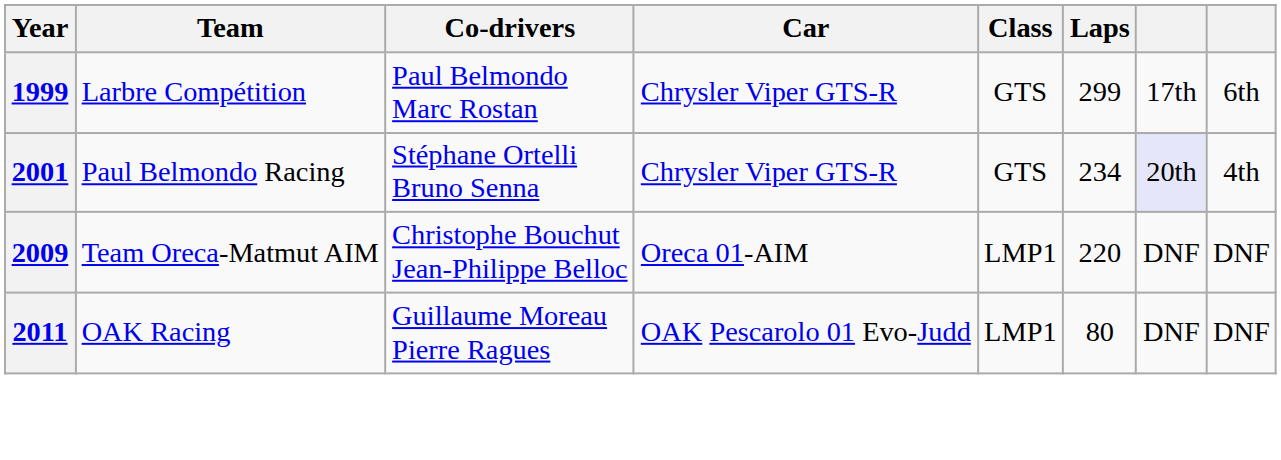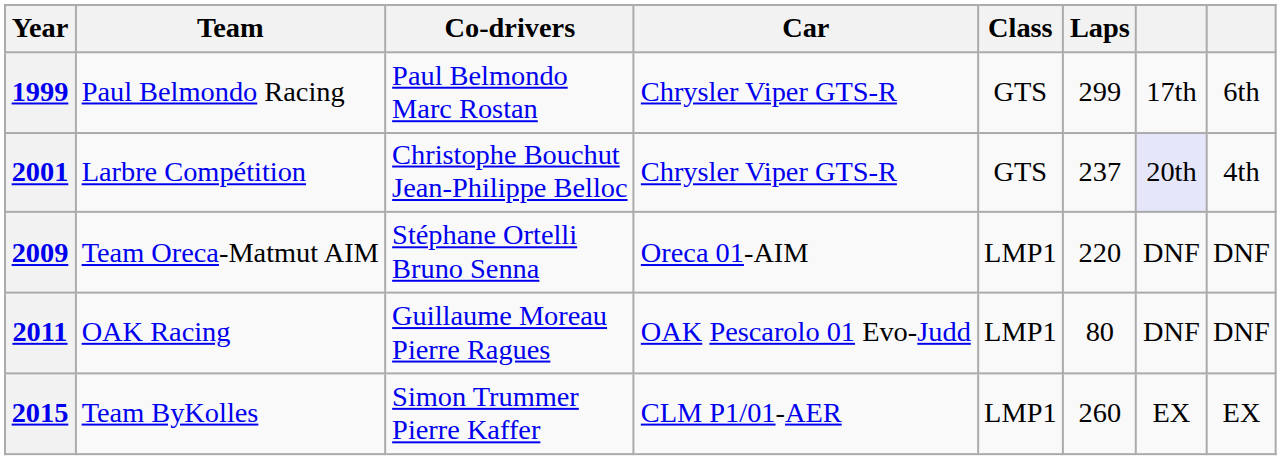1999 | Team: Larbre Compétition -> Paul Belmondo Racing
2001 | Team: Paul Belmondo Racing -> Larbre Compétition
2001 | Co-drivers: Stéphane Ortelli Bruno Senna -> Christophe Bouchut Jean-Philippe Belloc
2001 | Laps: 234 -> 237
2009 | Co-drivers: Christophe Bouchut Jean-Philippe Belloc -> Stéphane Ortelli Bruno Senna
+ row: 2015 | Team ByKolles | Simon Trummer Pierre Kaffer | CLM P1/01-AER | LMP1 | 260 | EX | EX
